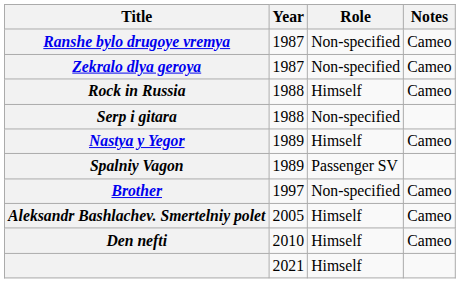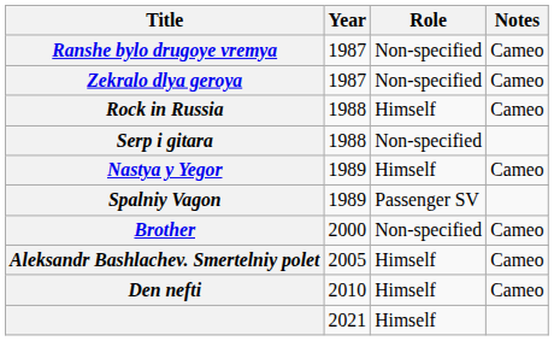Brother | Year: 1997 -> 2000
